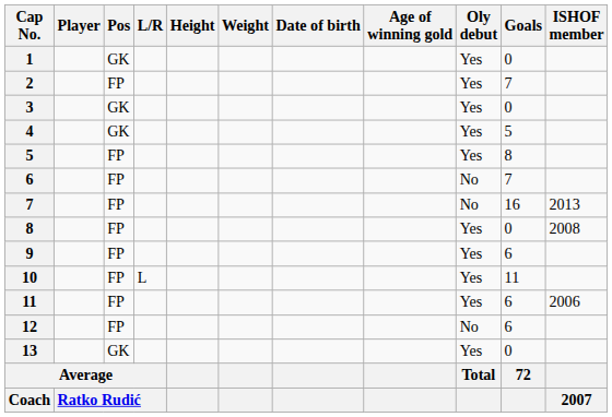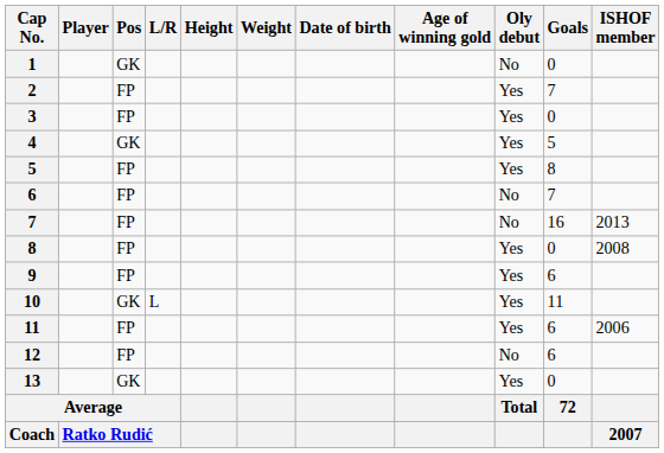1 | Oly debut: Yes -> No
3 | Pos: GK -> FP
10 | Pos: FP -> GK
